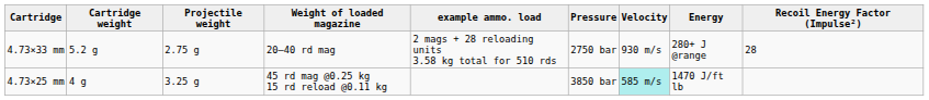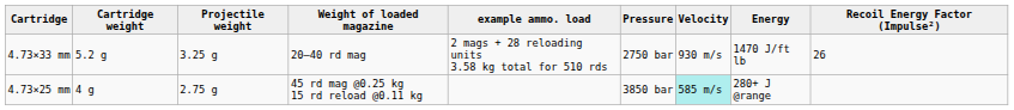4.73×33 mm | Projectile weight: 2.75 g -> 3.25 g
4.73×33 mm | Energy: 280+ J @range -> 1470 J/ft lb
4.73×33 mm | Recoil Energy Factor (Impulse²): 28 -> 26
4.73×25 mm | Projectile weight: 3.25 g -> 2.75 g
4.73×25 mm | Energy: 1470 J/ft lb -> 280+ J @range
